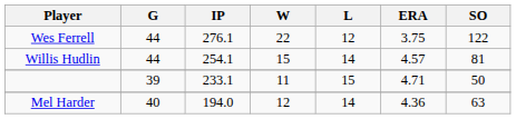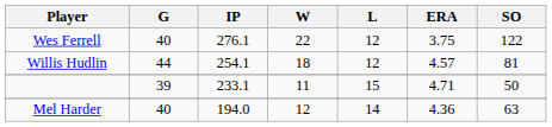Wes Ferrell | G: 44 -> 40
Willis Hudlin | W: 15 -> 18
Willis Hudlin | L: 14 -> 12
